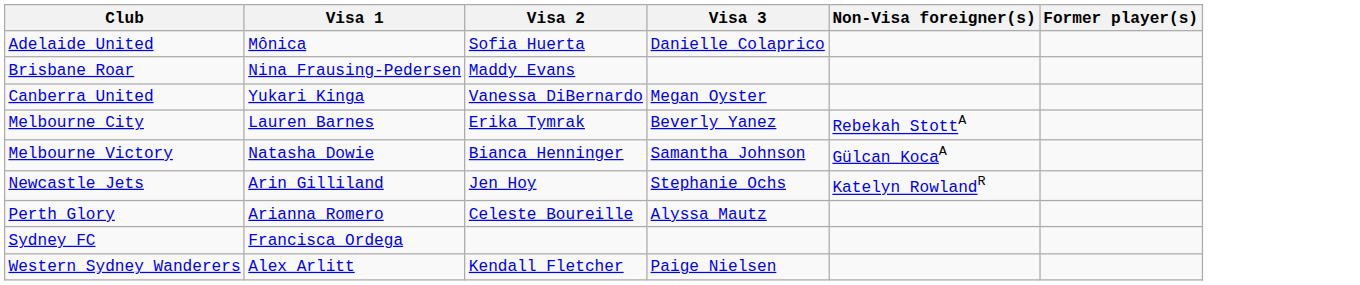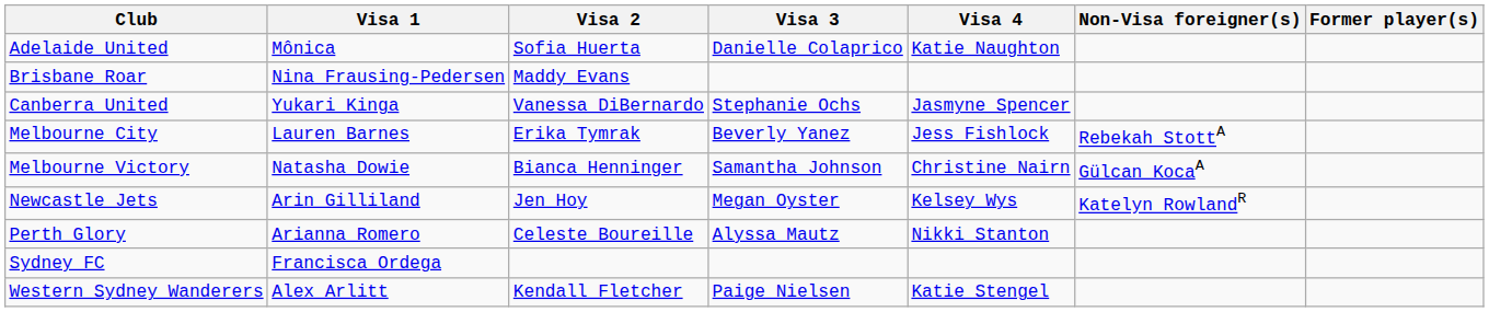+ column: Visa 4 | Katie Naughton | Jasmyne Spencer | Jess Fishlock | Christine Nairn | Kelsey Wys | Nikki Stanton | Katie Stengel
Canberra United | Visa 3: Megan Oyster -> Stephanie Ochs
Newcastle Jets | Visa 3: Stephanie Ochs -> Megan Oyster
